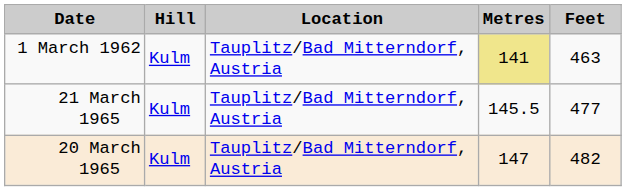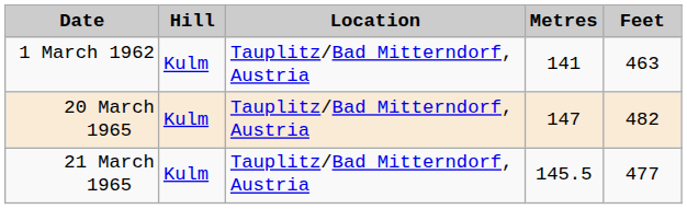1 March 1962 | Metres: khaki background -> no background
rows swapped: 21 March 1965 <-> 20 March 1965
